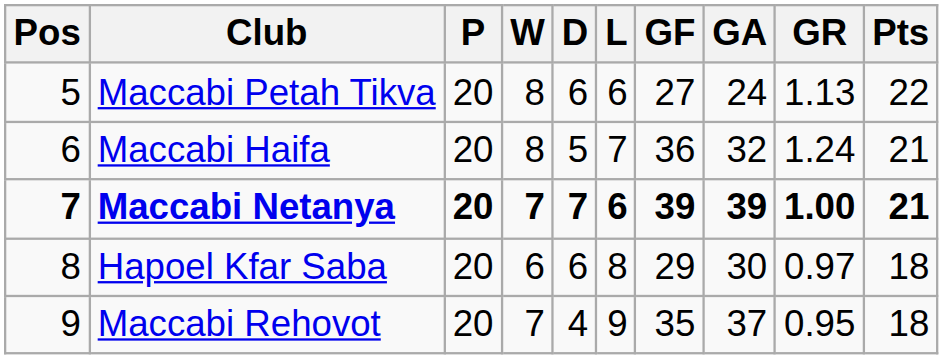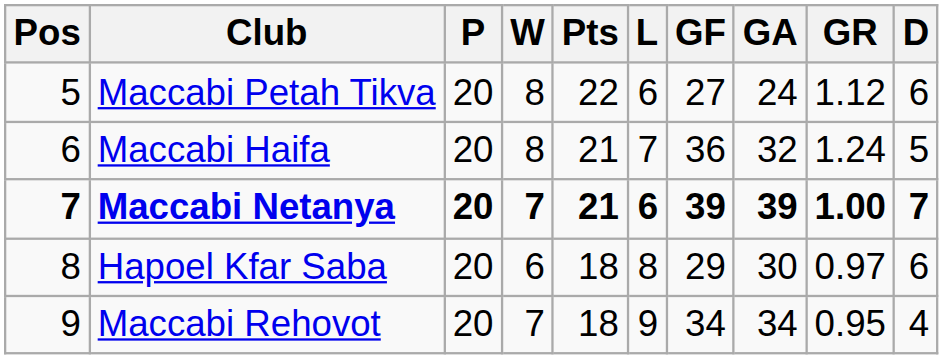columns swapped: D <-> Pts
Maccabi Petah Tikva | GR: 1.13 -> 1.12
Maccabi Rehovot | GF: 35 -> 34
Maccabi Rehovot | GA: 37 -> 34
